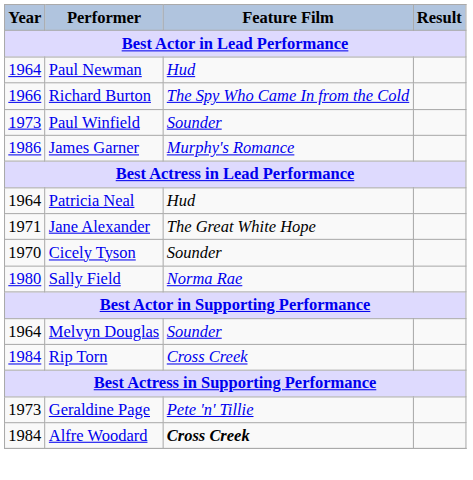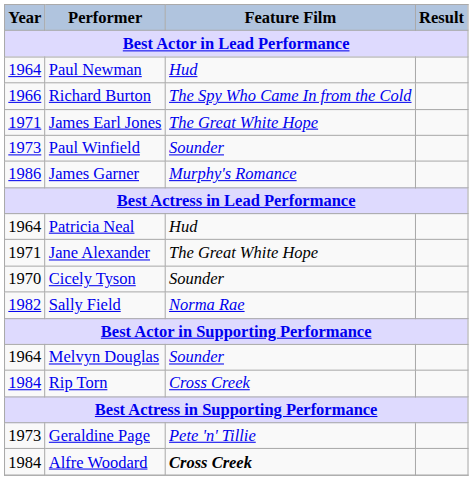+ row: 1971 | James Earl Jones | The Great White Hope
Sally Field | Year: 1980 -> 1982
